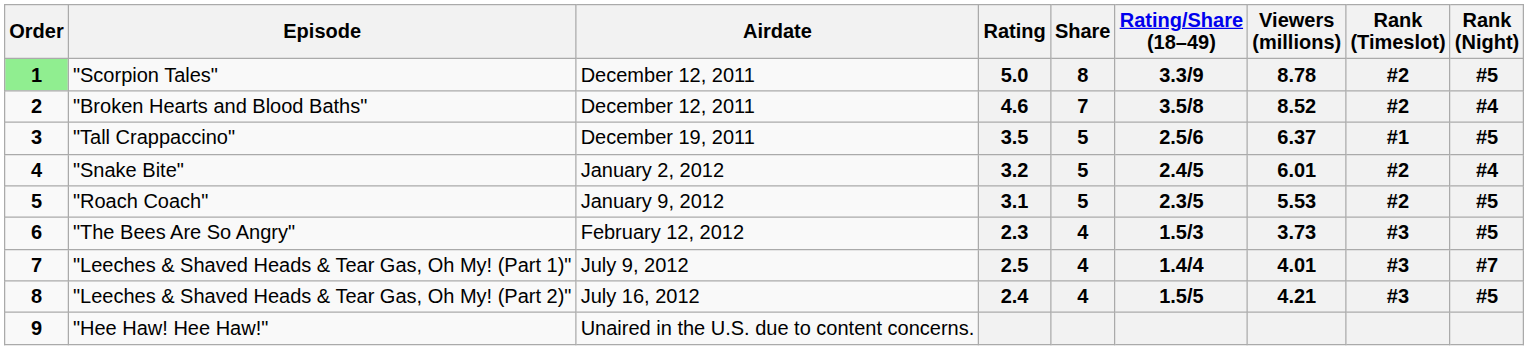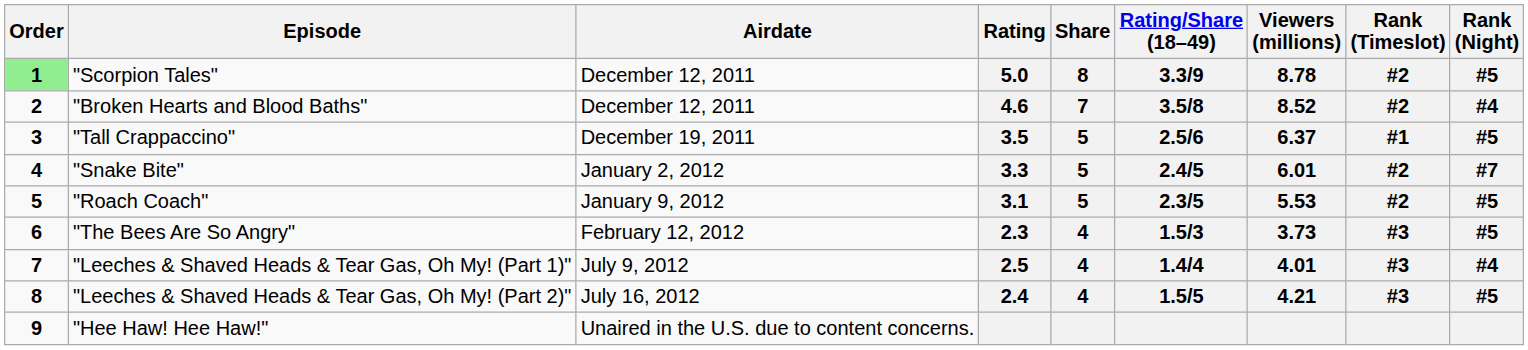"Snake Bite" | Rating: 3.2 -> 3.3
"Snake Bite" | Rank (Night): #4 -> #7
"Leeches & Shaved Heads & Tear Gas, Oh My! (Part 1)" | Rank (Night): #7 -> #4
